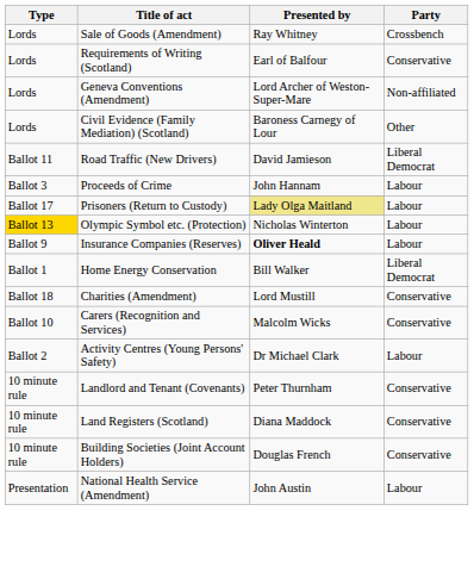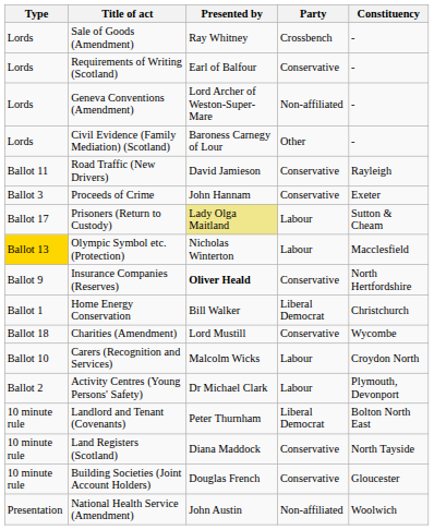+ column: Constituency | - | - | - | - | Rayleigh | Exeter | Sutton & Cheam | Macclesfield | North Hertfordshire | Christchurch | Wycombe | Croydon North | Plymouth, Devonport | Bolton North East | North Tayside | Gloucester | Woolwich
Road Traffic (New Drivers) | Party: Liberal Democrat -> Conservative
Proceeds of Crime | Party: Labour -> Conservative
Insurance Companies (Reserves) | Party: Labour -> Conservative
Carers (Recognition and Services) | Party: Conservative -> Labour
Landlord and Tenant (Covenants) | Party: Conservative -> Liberal Democrat
National Health Service (Amendment) | Party: Labour -> Non-affiliated
